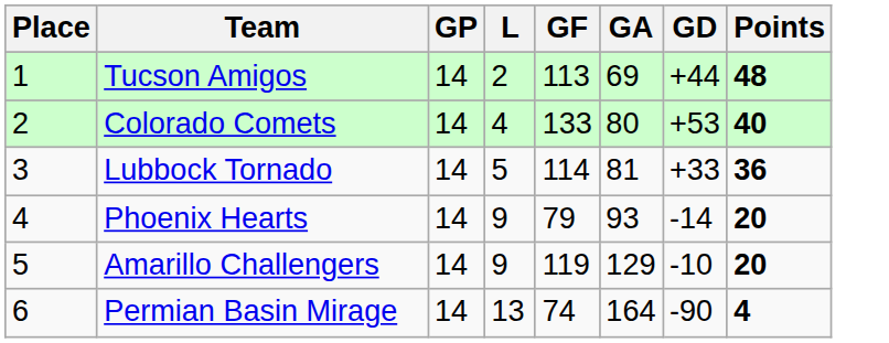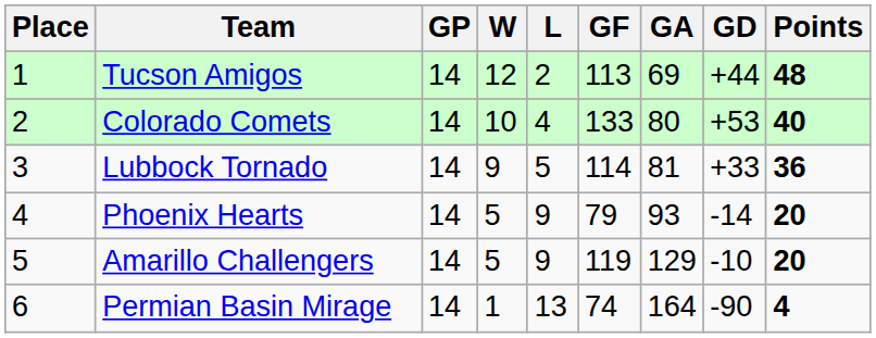+ column: W | 12 | 10 | 9 | 5 | 5 | 1
